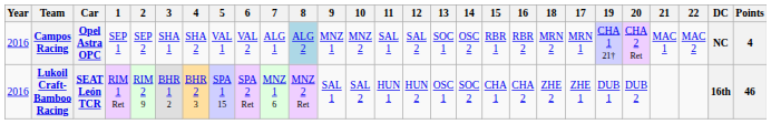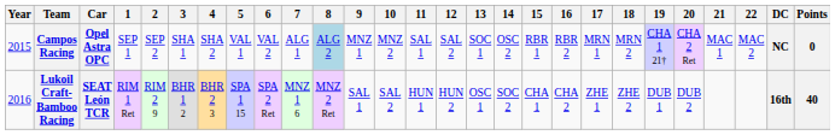columns swapped: 17 <-> 18
Campos Racing | Year: 2016 -> 2015
Campos Racing | Points: 4 -> 0
Lukoil Craft-Bamboo Racing | Points: 46 -> 40
